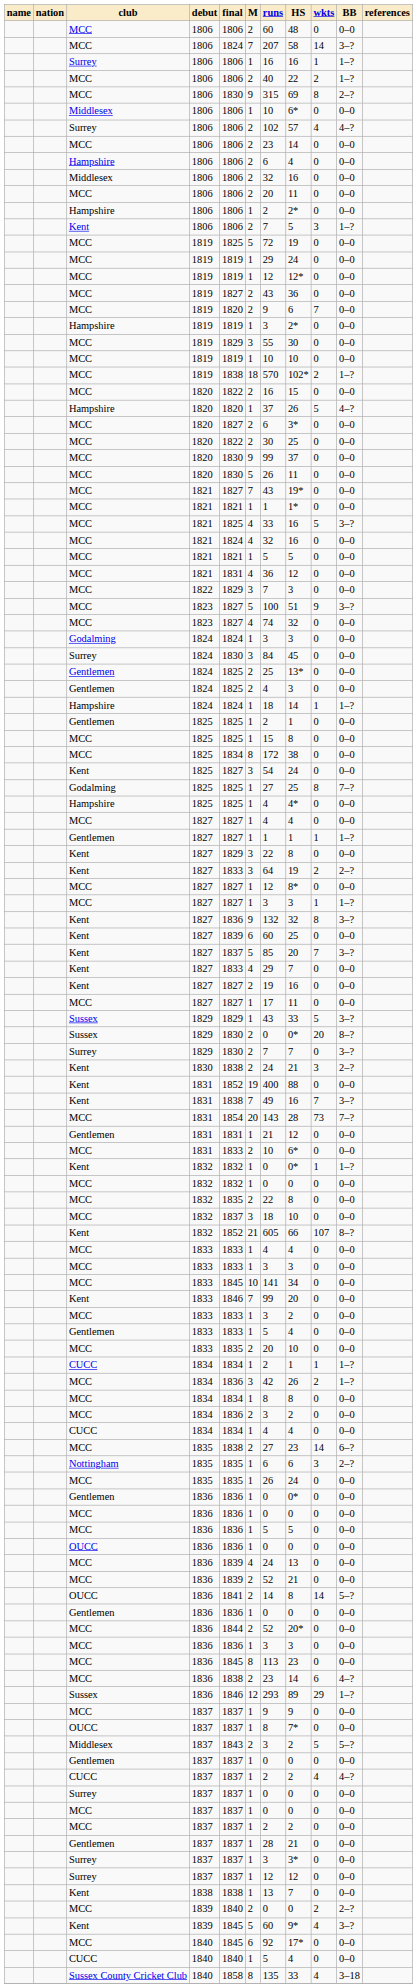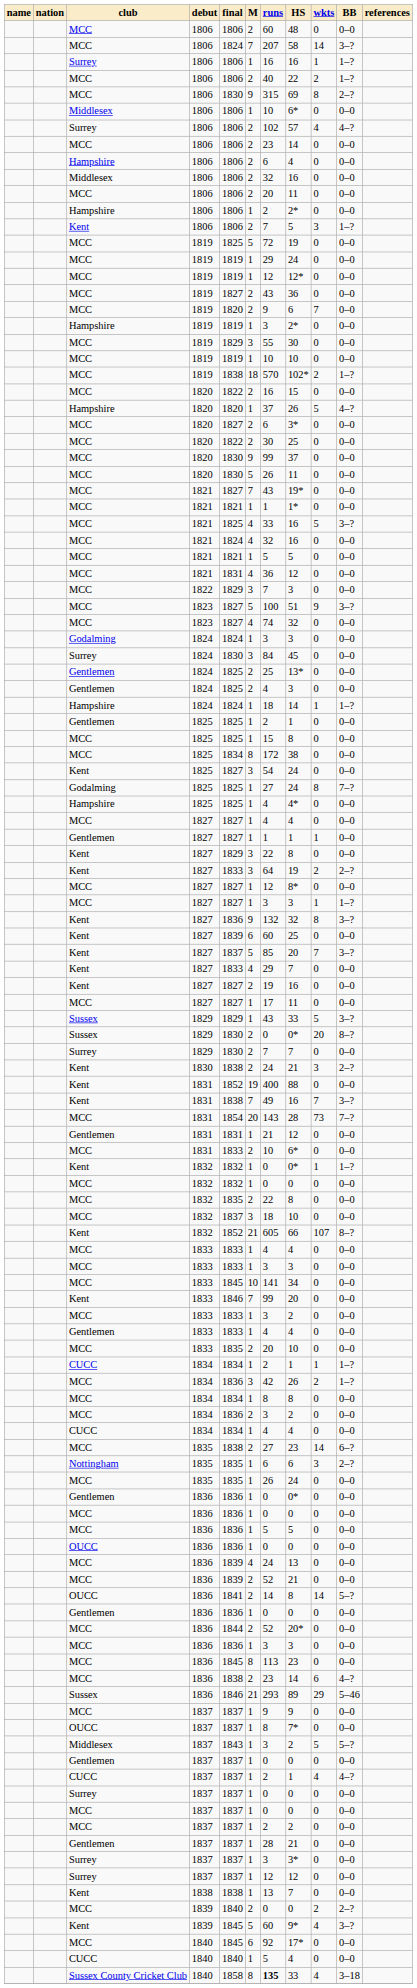Godalming / 1825 | HS: 25 -> 24
Gentlemen / 1827 | BB: 1–? -> 0–0
Surrey / 1829 | BB: 3–? -> 0–0
Gentlemen / 1833 | runs: 5 -> 4
Sussex / 1836 | M: 12 -> 21
Sussex / 1836 | BB: 1–? -> 5–46
Middlesex / 1837 | M: 2 -> 1
CUCC / 1837 | HS: 2 -> 1
Sussex County Cricket Club / 1840 | runs: normal -> bold
